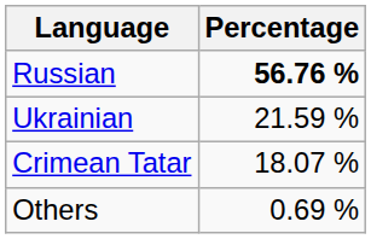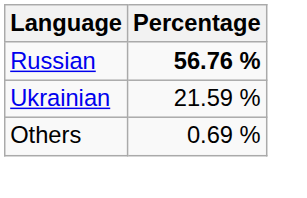- row: Crimean Tatar | 18.07 %
